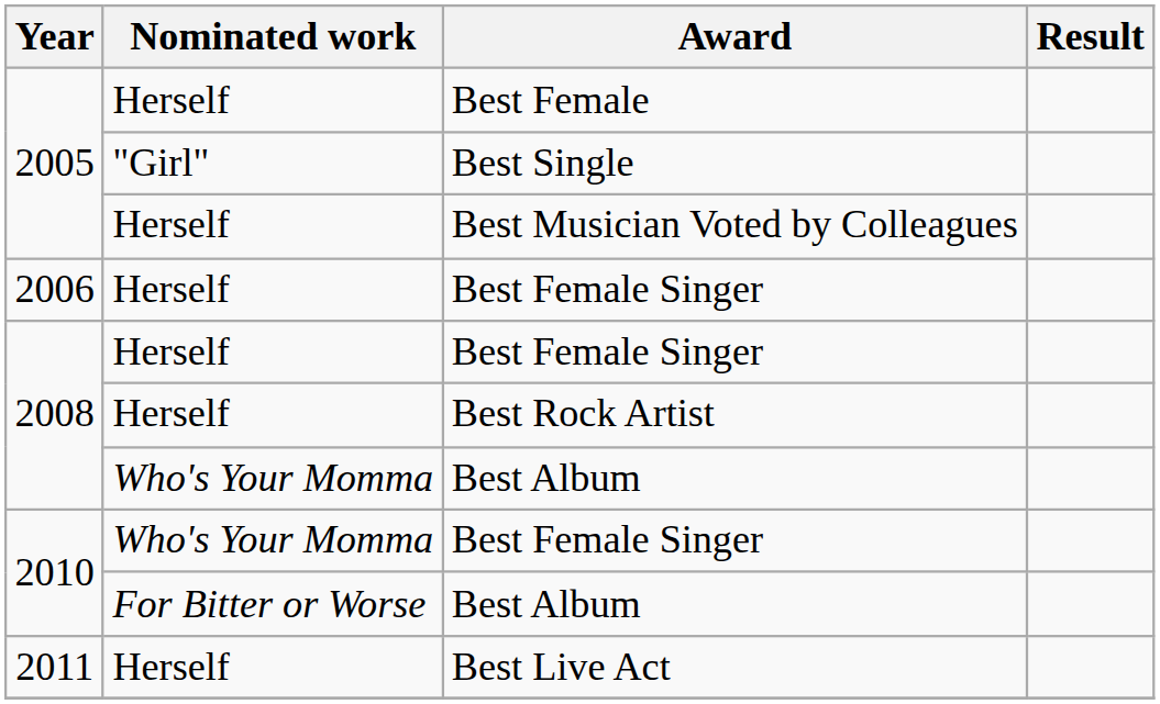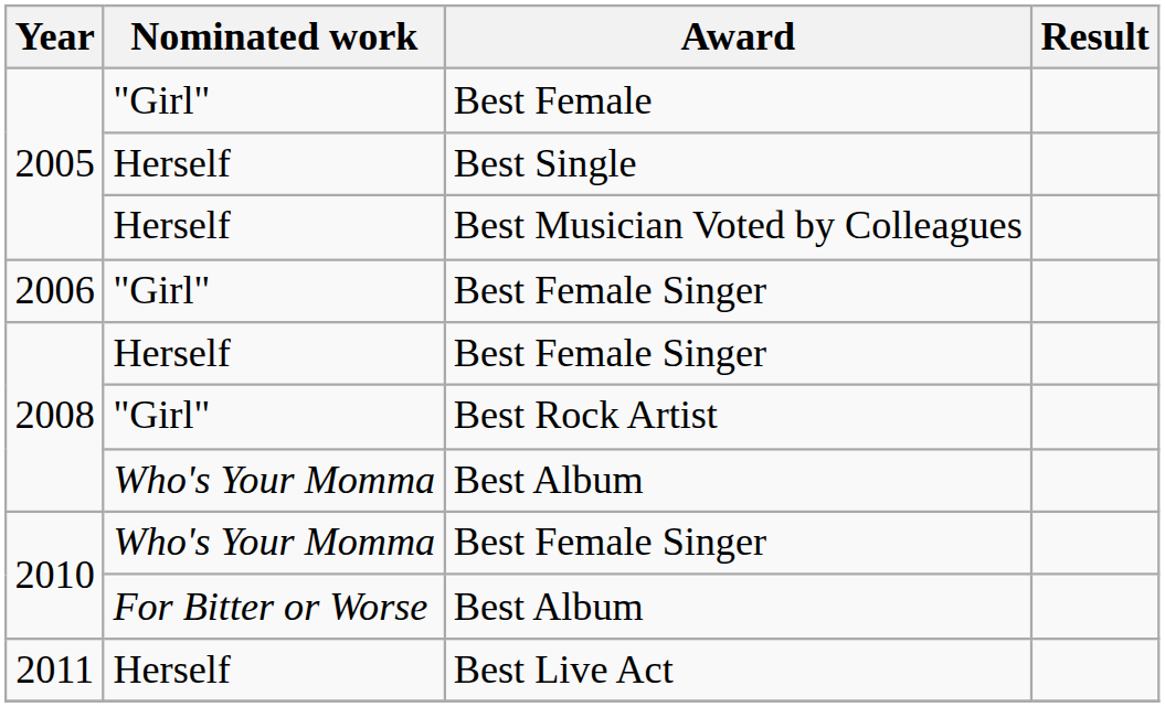Best Female | Nominated work: Herself -> "Girl"
Best Single | Nominated work: "Girl" -> Herself
2006 / Best Female Singer | Nominated work: Herself -> "Girl"
Best Rock Artist | Nominated work: Herself -> "Girl"
